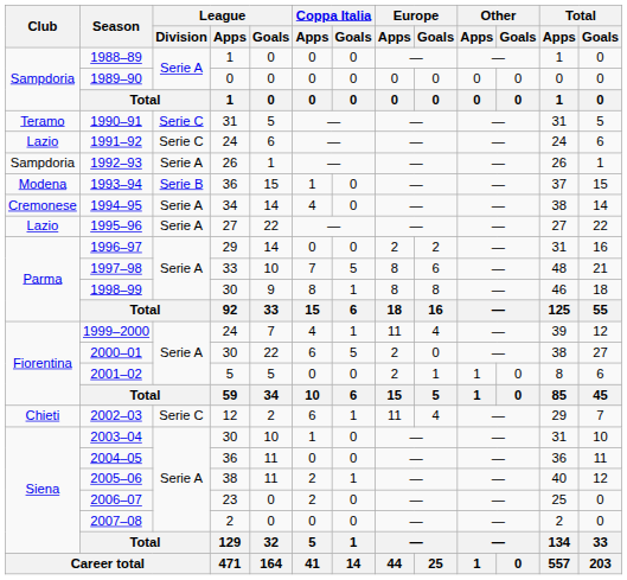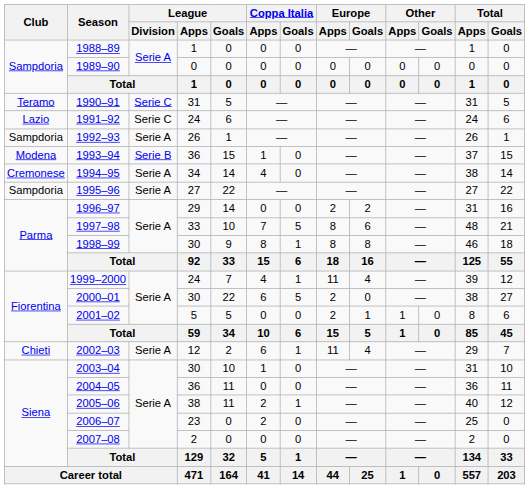1995–96 | Club: Lazio -> Sampdoria
2002–03 | League / Division: Serie C -> Serie A
